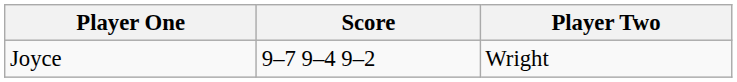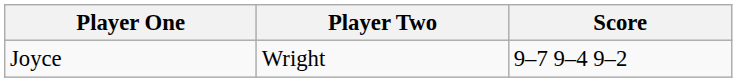columns swapped: Player Two <-> Score
